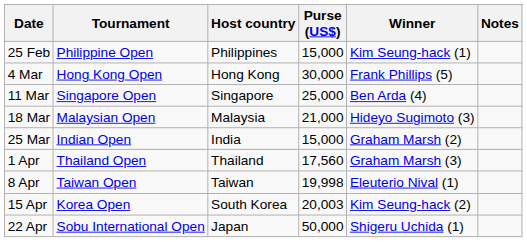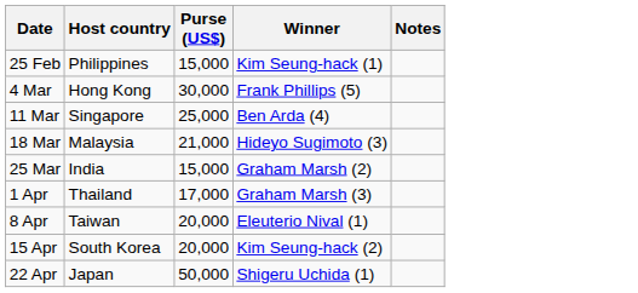- column: Tournament | Philippine Open | Hong Kong Open | Singapore Open | Malaysian Open | Indian Open | Thailand Open | Taiwan Open | Korea Open | Sobu International Open
1 Apr | Purse (US$): 17,560 -> 17,000
8 Apr | Purse (US$): 19,998 -> 20,000
15 Apr | Purse (US$): 20,003 -> 20,000
